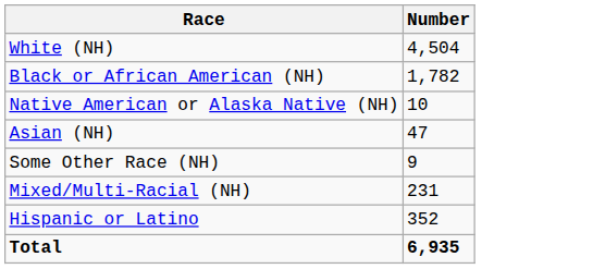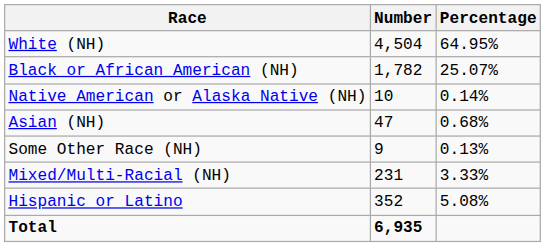+ column: Percentage | 64.95% | 25.07% | 0.14% | 0.68% | 0.13% | 3.33% | 5.08%
